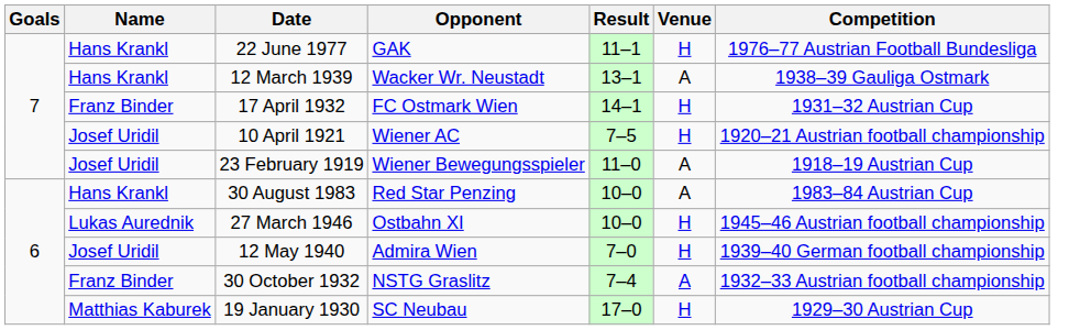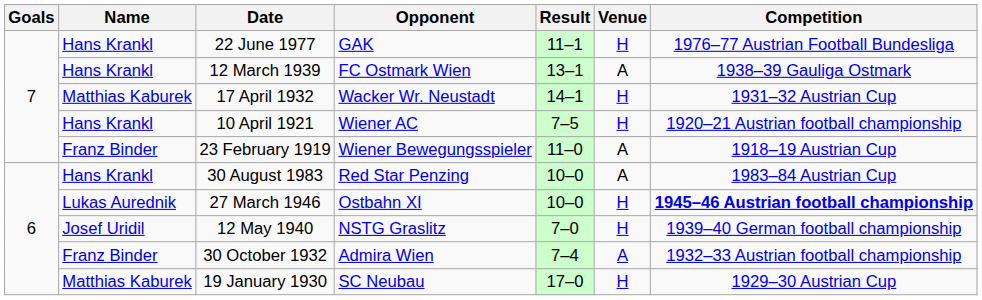12 March 1939 | Opponent: Wacker Wr. Neustadt -> FC Ostmark Wien
17 April 1932 | Name: Franz Binder -> Matthias Kaburek
17 April 1932 | Opponent: FC Ostmark Wien -> Wacker Wr. Neustadt
10 April 1921 | Name: Josef Uridil -> Hans Krankl
23 February 1919 | Name: Josef Uridil -> Franz Binder
27 March 1946 | Competition: normal -> bold
12 May 1940 | Opponent: Admira Wien -> NSTG Graslitz
30 October 1932 | Opponent: NSTG Graslitz -> Admira Wien
